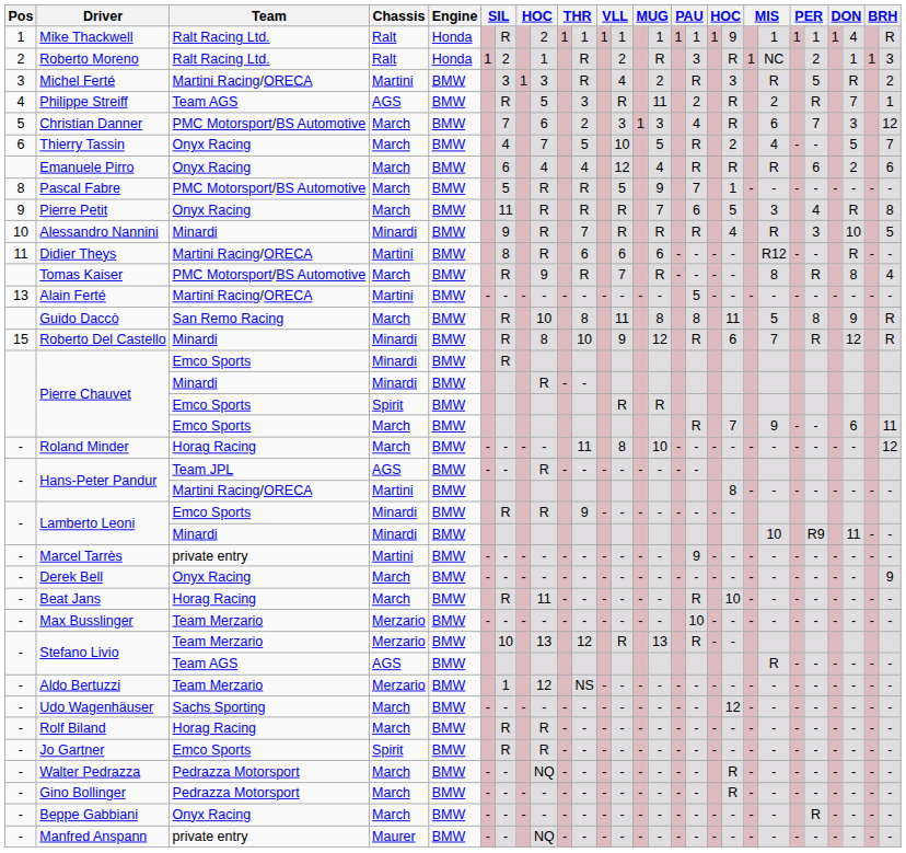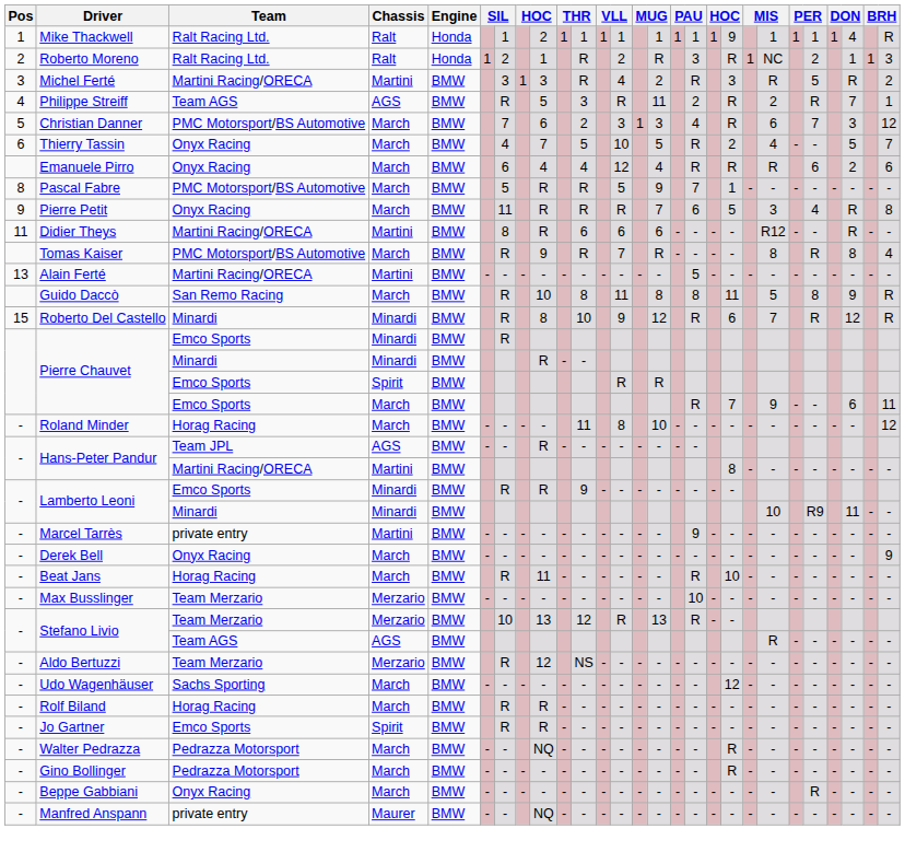Mike Thackwell | column 7: R -> 1
- row: 10 | Alessandro Nannini | Minardi | Minardi | BMW | 9 | R | 7 | R | R | R | 4 | R | 3 | 10 | 5
Aldo Bertuzzi | column 7: 1 -> R
